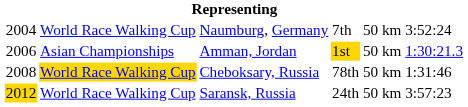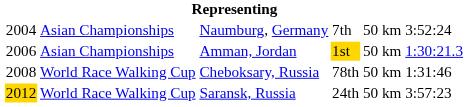Naumburg, Germany | column 2: World Race Walking Cup -> Asian Championships
Cheboksary, Russia | column 2: gold background -> no background
